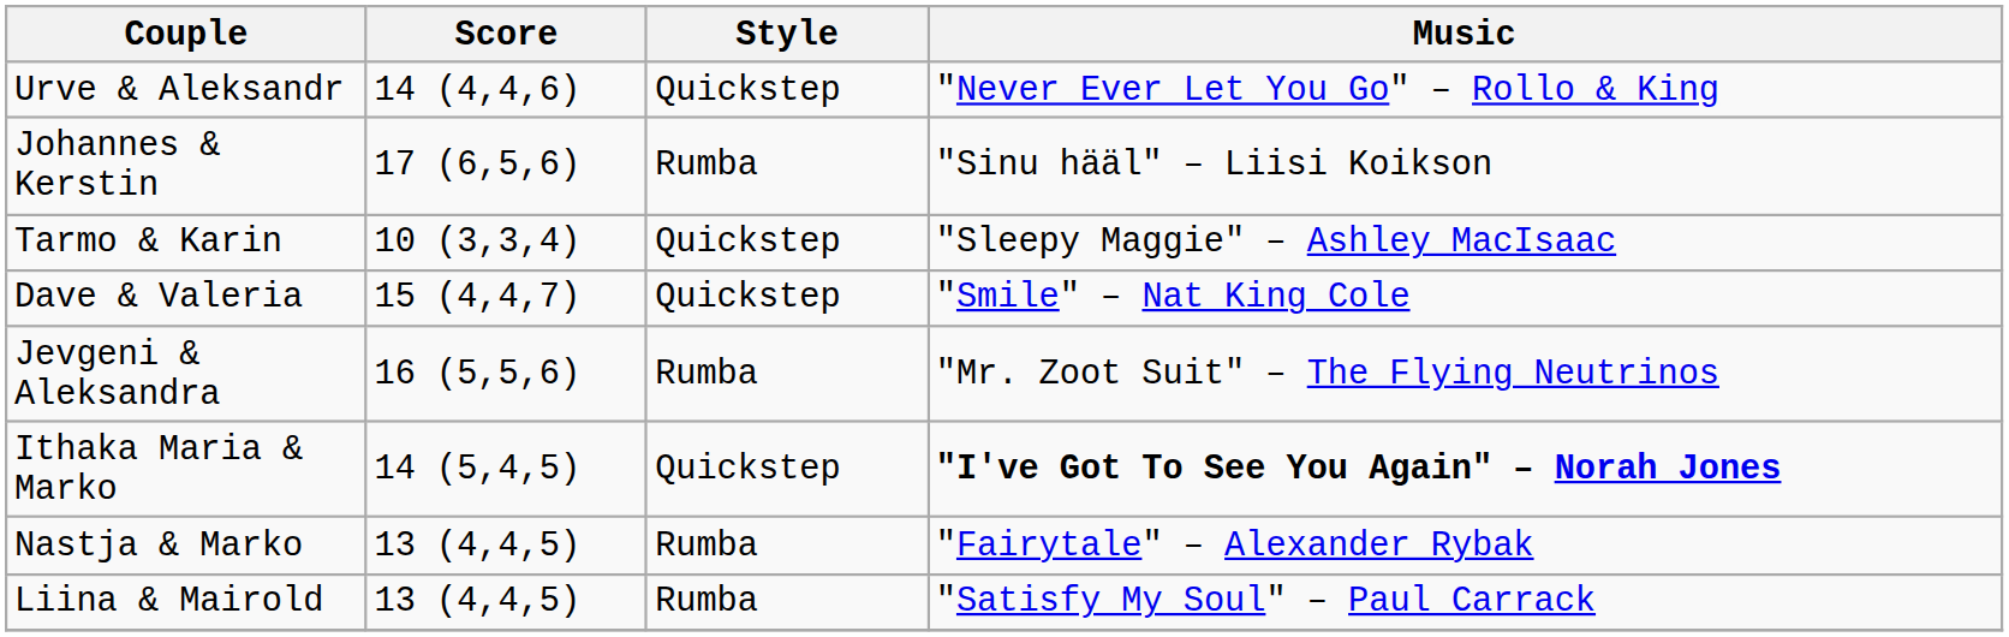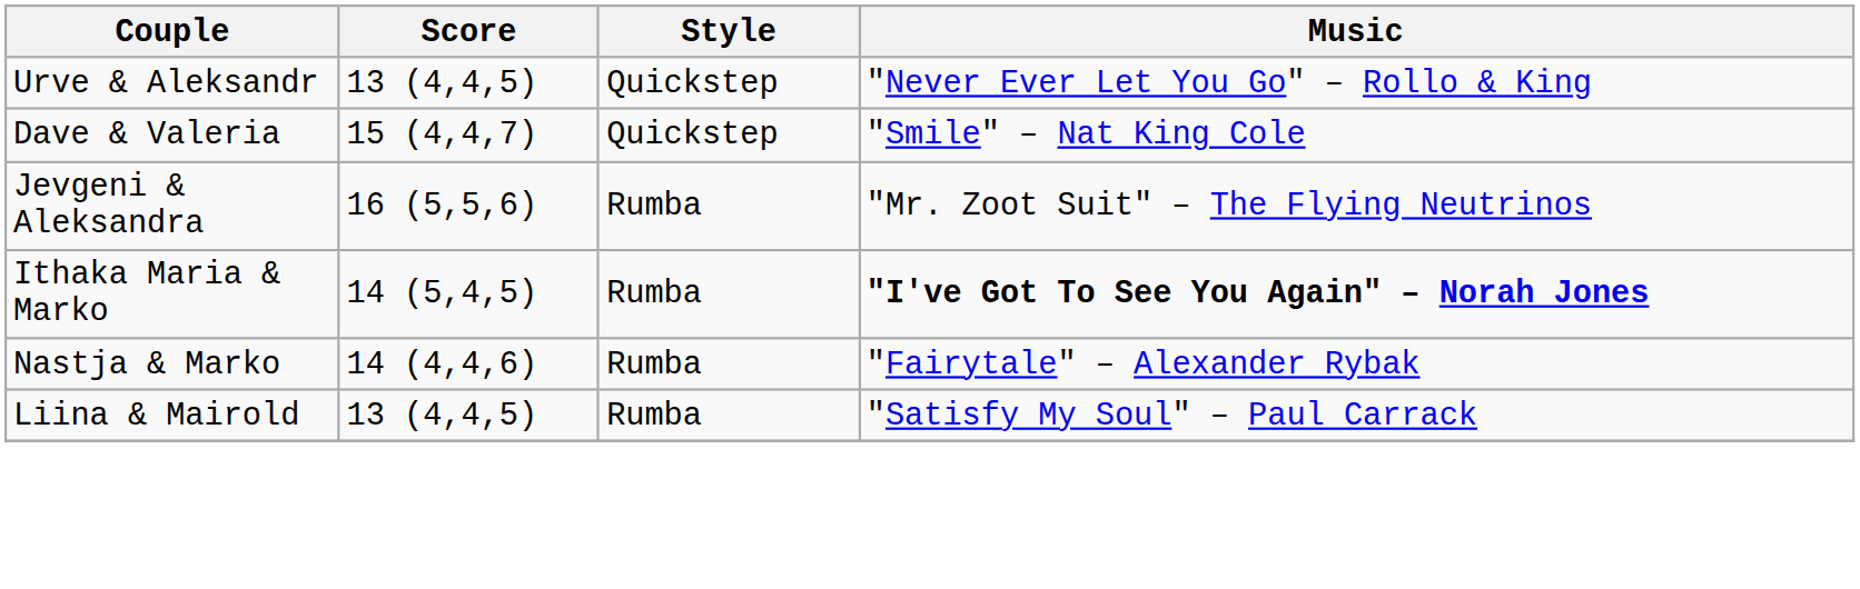Urve & Aleksandr | Score: 14 (4,4,6) -> 13 (4,4,5)
- row: Johannes & Kerstin | 17 (6,5,6) | Rumba | "Sinu hääl" – Liisi Koikson
- row: Tarmo & Karin | 10 (3,3,4) | Quickstep | "Sleepy Maggie" – Ashley MacIsaac
Ithaka Maria & Marko | Style: Quickstep -> Rumba
Nastja & Marko | Score: 13 (4,4,5) -> 14 (4,4,6)
